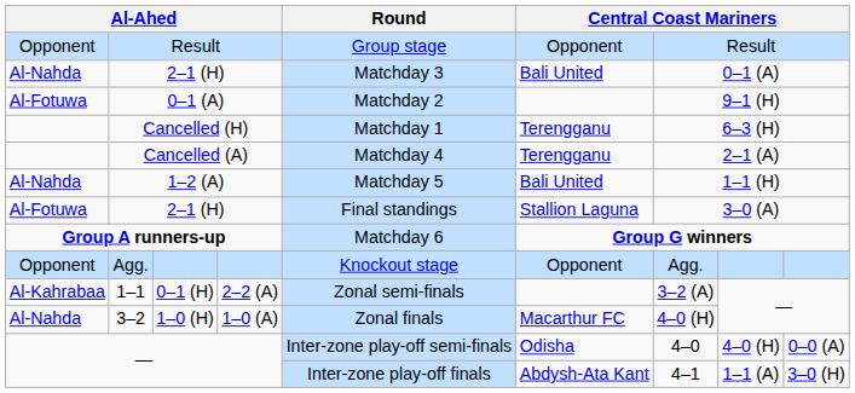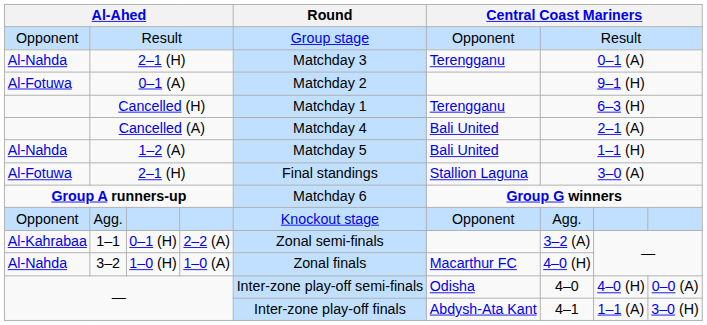Al-Nahda / 2–1 (H) | column 6: Bali United -> Terengganu
Cancelled (A) | column 6: Terengganu -> Bali United
